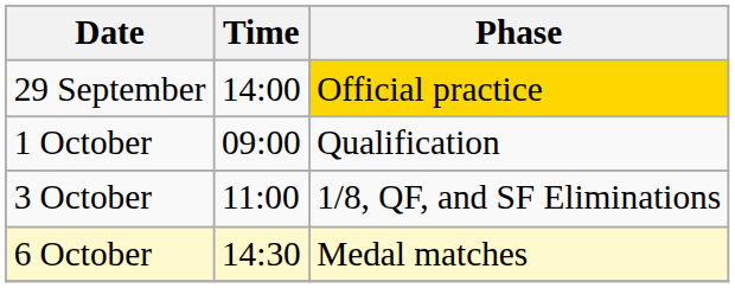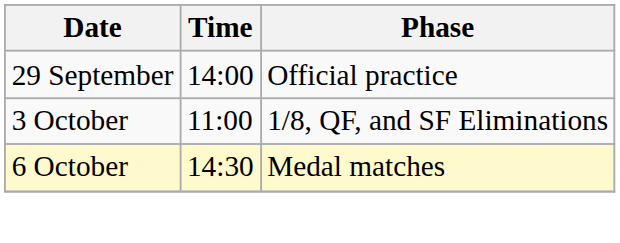29 September | Phase: gold background -> no background
- row: 1 October | 09:00 | Qualification
